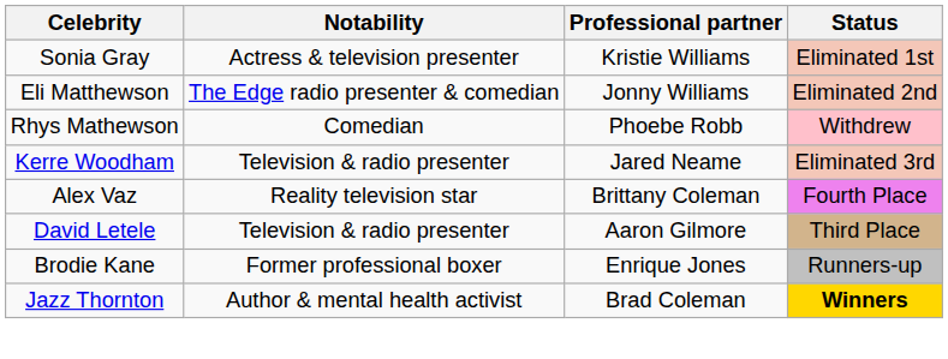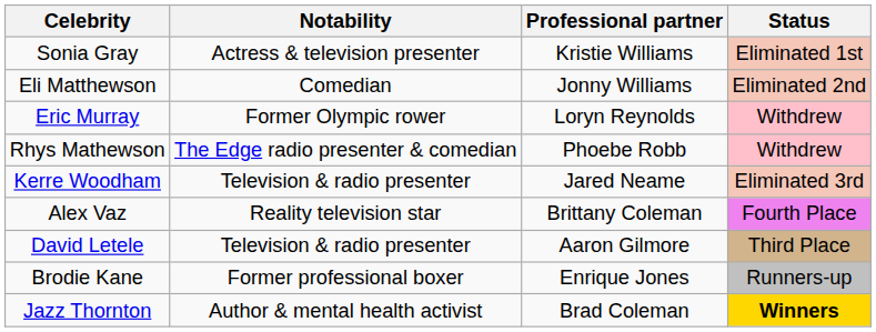Eli Matthewson | Notability: The Edge radio presenter & comedian -> Comedian
+ row: Eric Murray | Former Olympic rower | Loryn Reynolds | Withdrew
Rhys Mathewson | Notability: Comedian -> The Edge radio presenter & comedian
